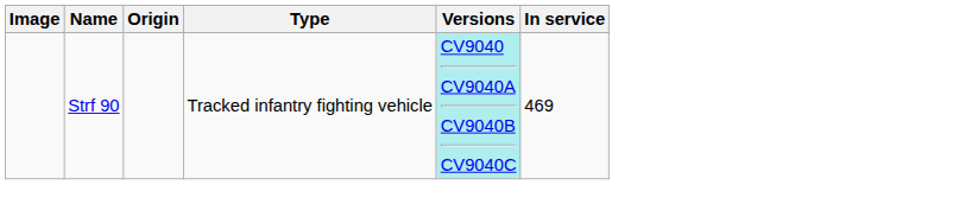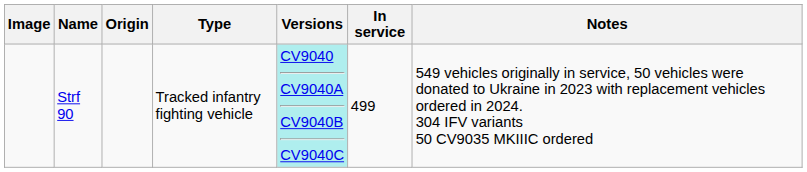+ column: Notes | 549 vehicles originally in service, 50 vehicles were donated to Ukraine in 2023 with replacement vehicles ordered in 2024. 304 IFV variants 50 CV9035 MKIIIC ordered
Strf 90 | In service: 469 -> 499
